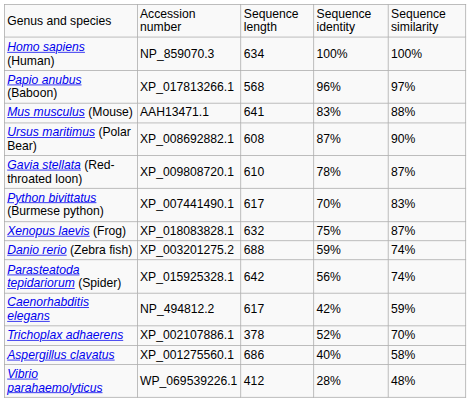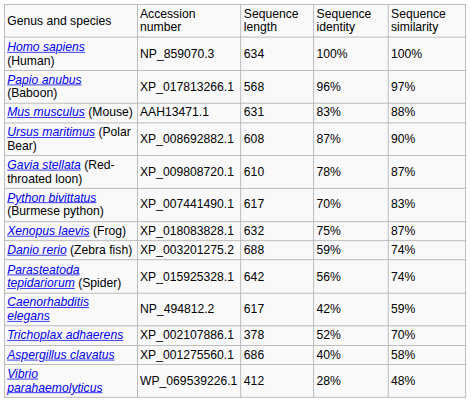Mus musculus (Mouse) | column 3: 641 -> 631
